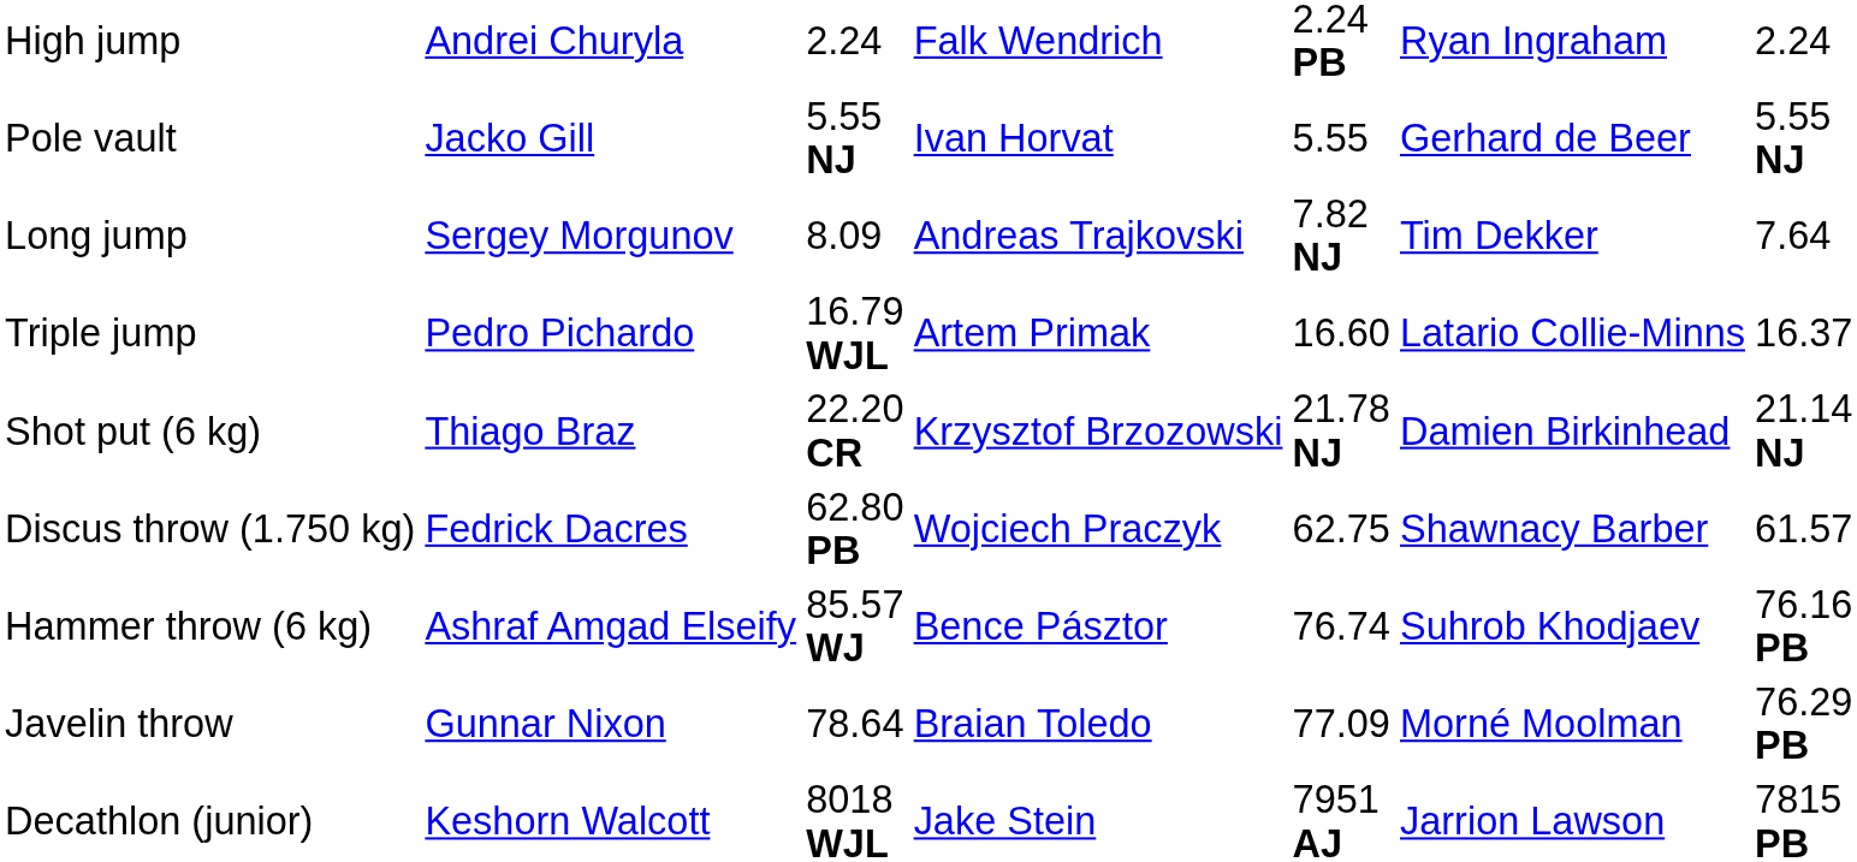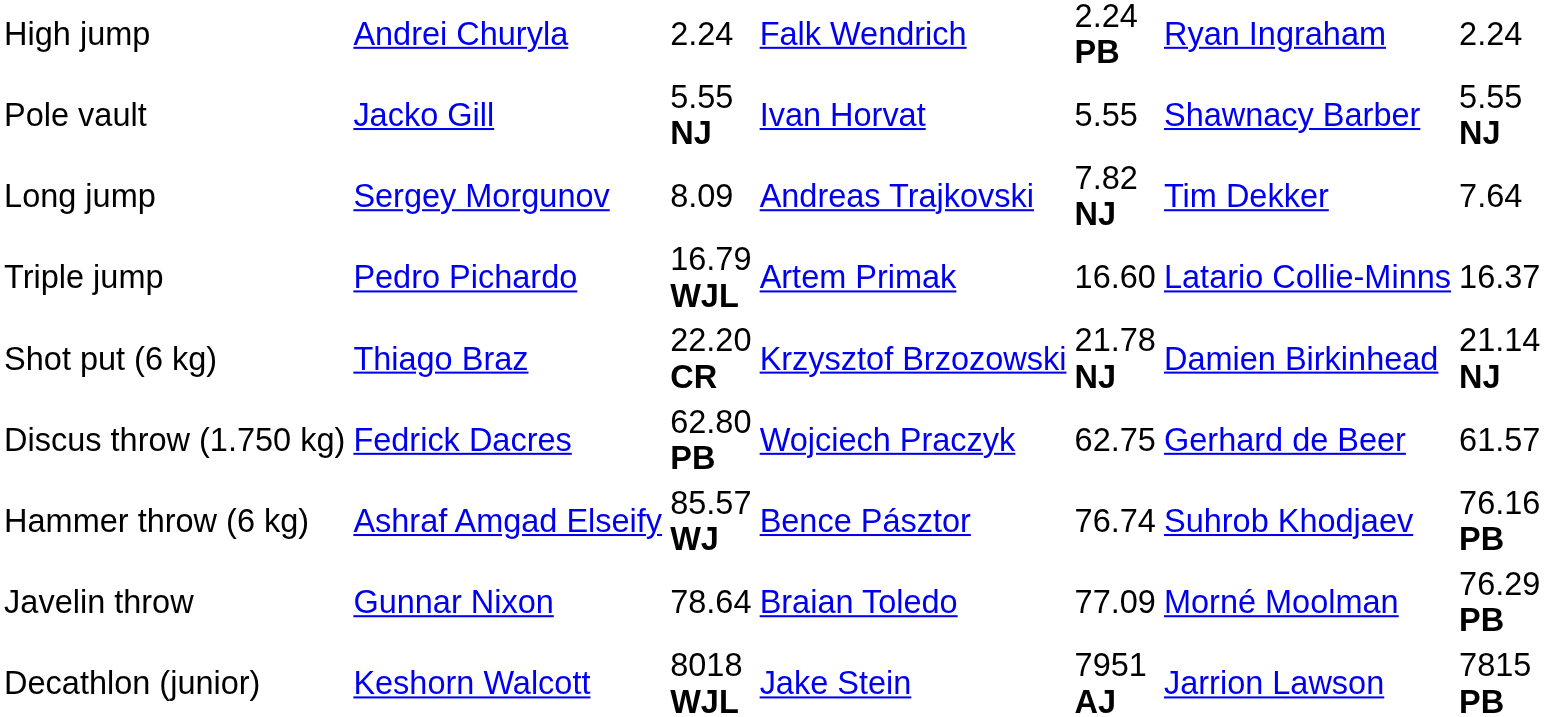Pole vault | column 6: Gerhard de Beer -> Shawnacy Barber
Discus throw (1.750 kg) | column 6: Shawnacy Barber -> Gerhard de Beer
